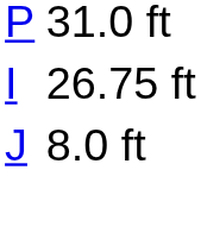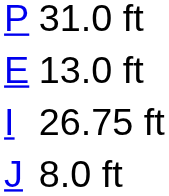+ row: E | 13.0 ft
